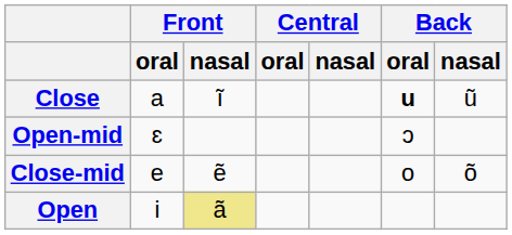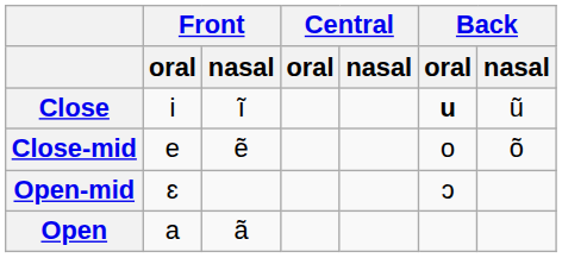Close | Front / oral: a -> i
rows swapped: Close-mid <-> Open-mid
Open | Front / oral: i -> a
Open | Front / nasal: khaki background -> no background
